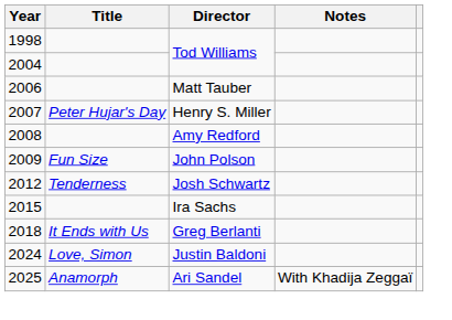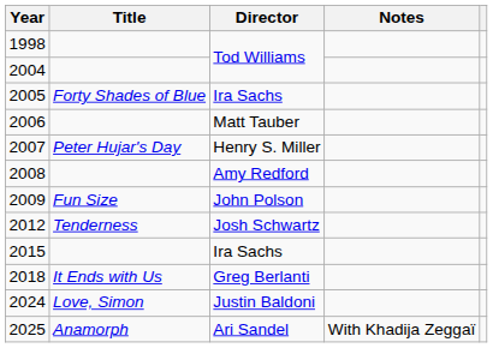+ row: 2005 | Forty Shades of Blue | Ira Sachs
